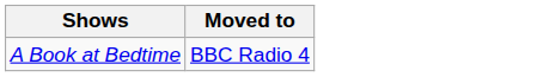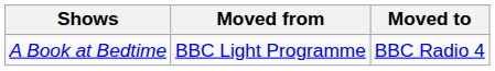+ column: Moved from | BBC Light Programme
